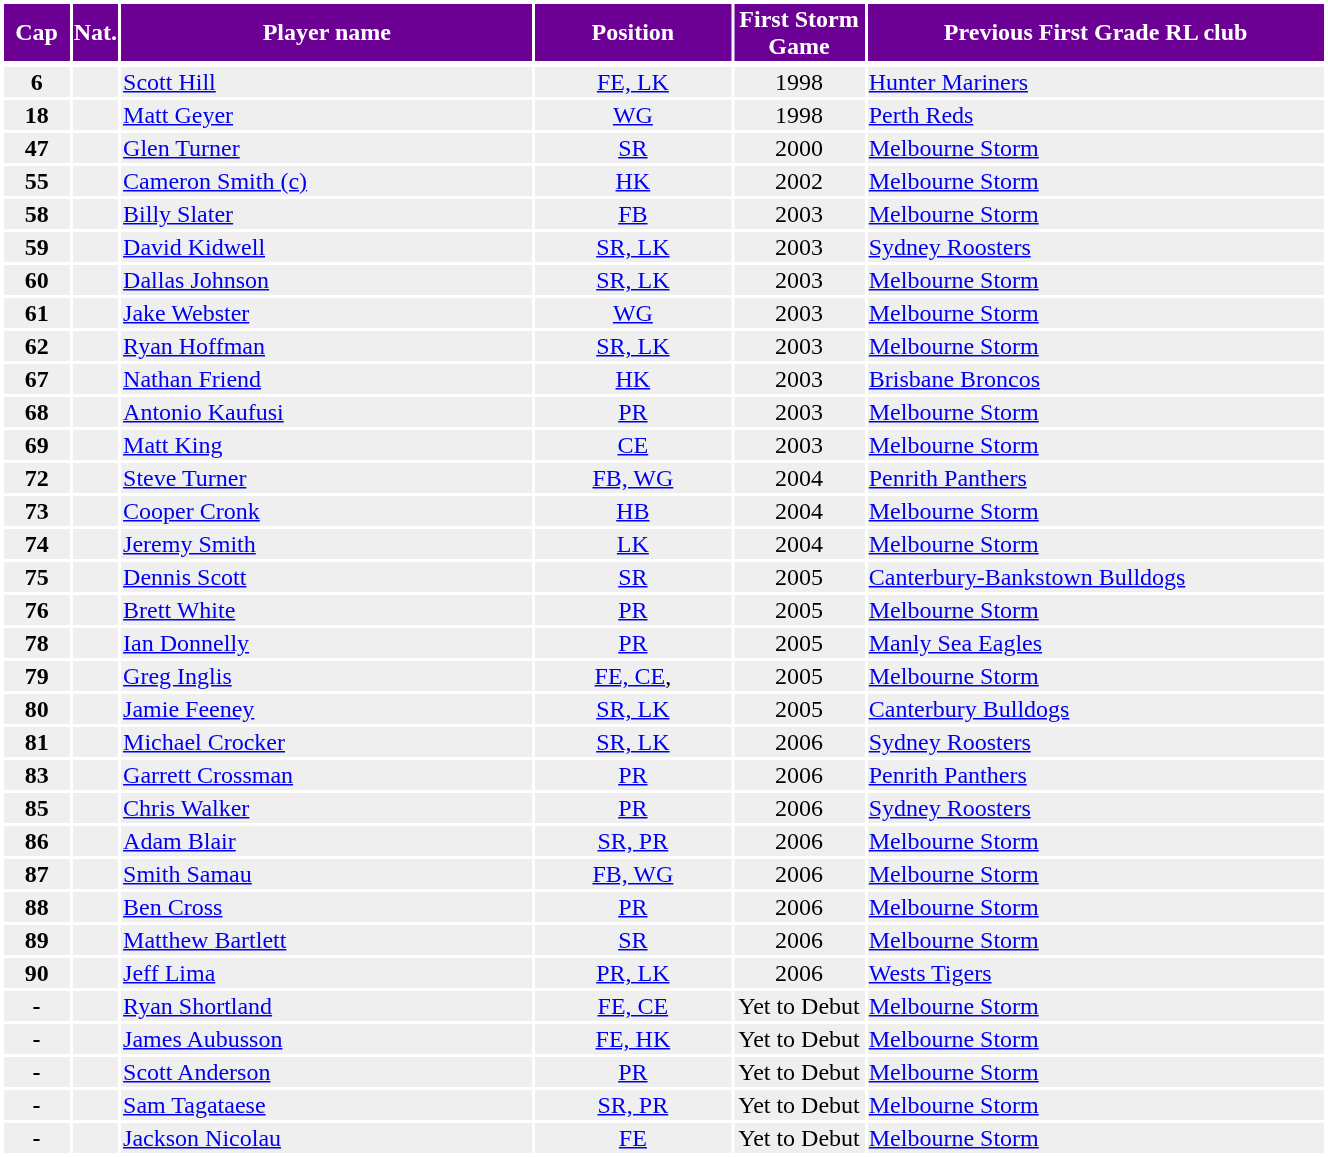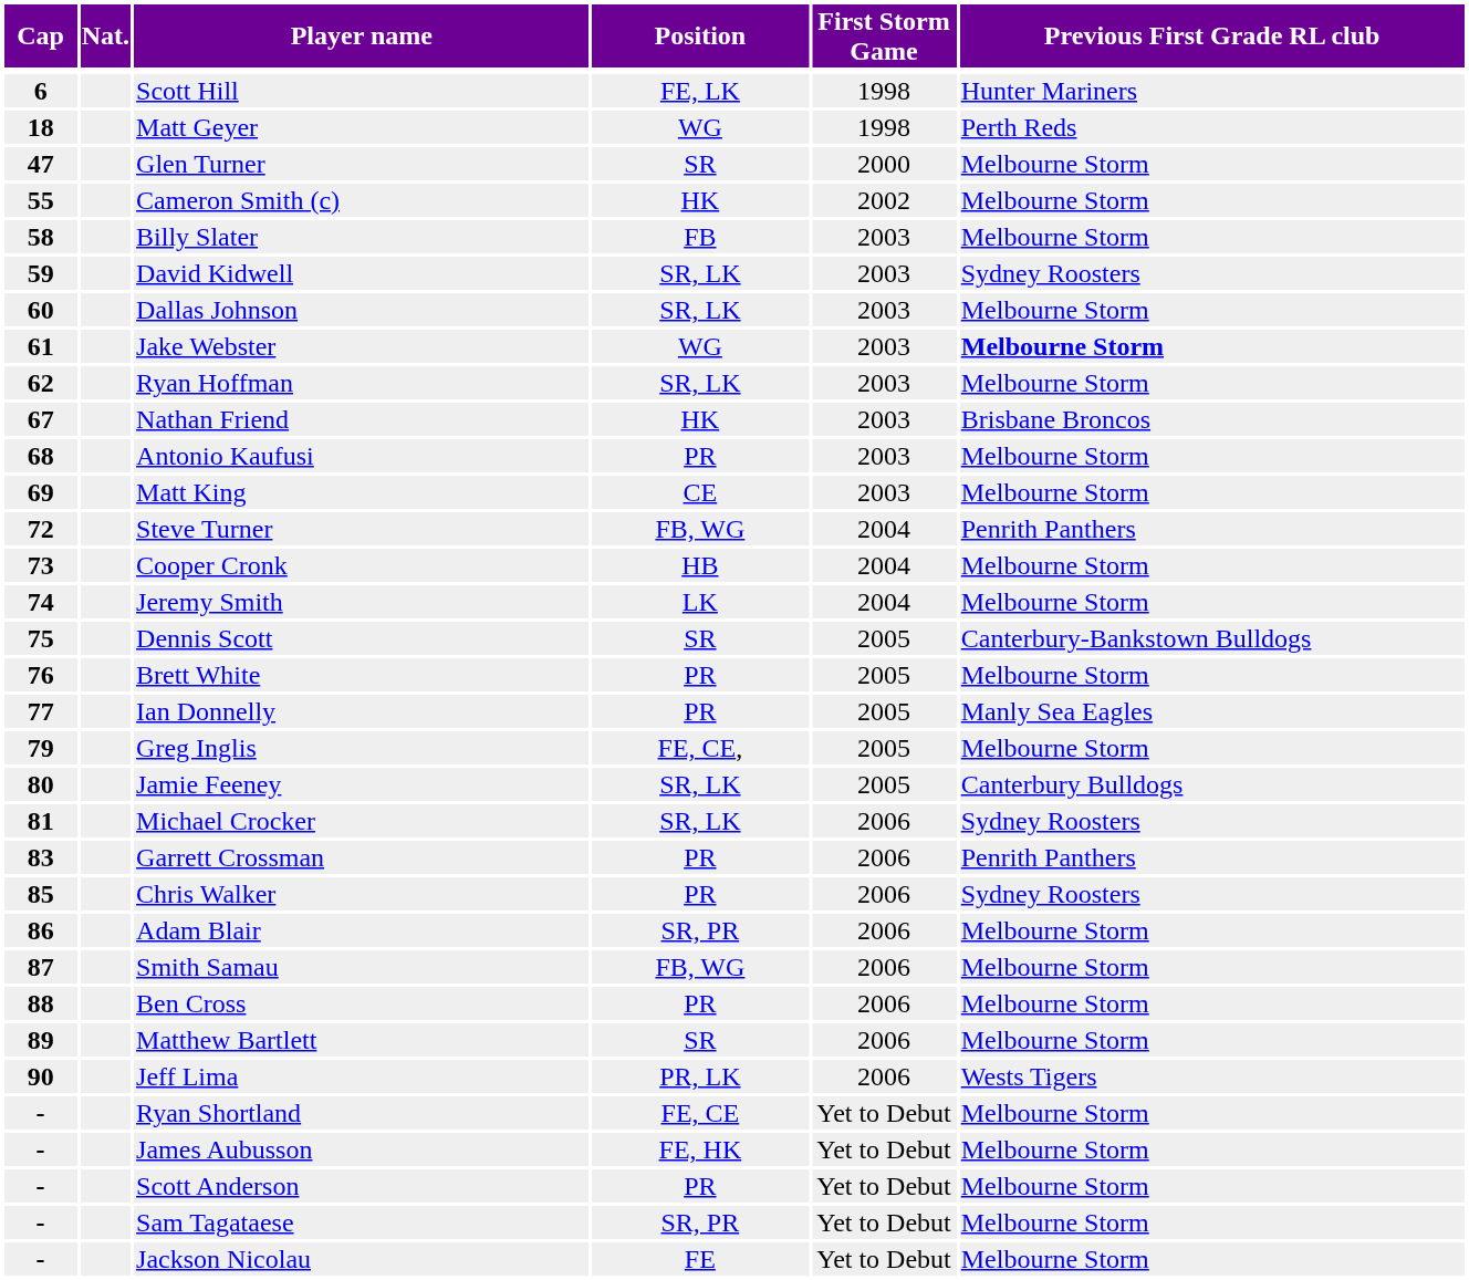Jake Webster | Previous First Grade RL club: normal -> bold
Ian Donnelly | Cap: 78 -> 77
